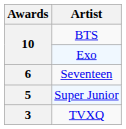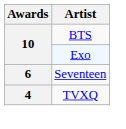- row: 5 | Super Junior
TVXQ | Awards: 3 -> 4
